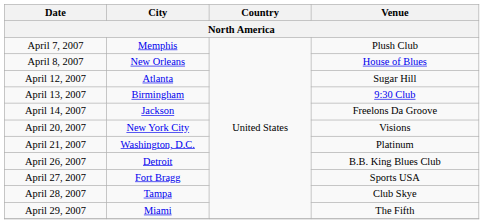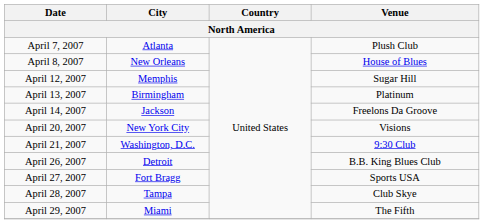April 7, 2007 | City: Memphis -> Atlanta
April 12, 2007 | City: Atlanta -> Memphis
April 13, 2007 | Venue: 9:30 Club -> Platinum
April 21, 2007 | Venue: Platinum -> 9:30 Club
